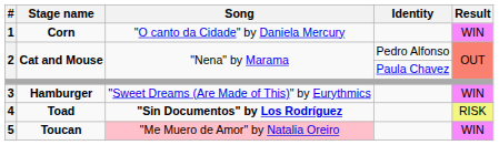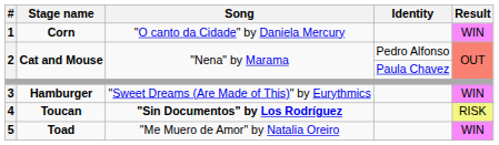4 | Stage name: Toad -> Toucan
5 | Stage name: Toucan -> Toad
5 | Song: pink background -> no background
